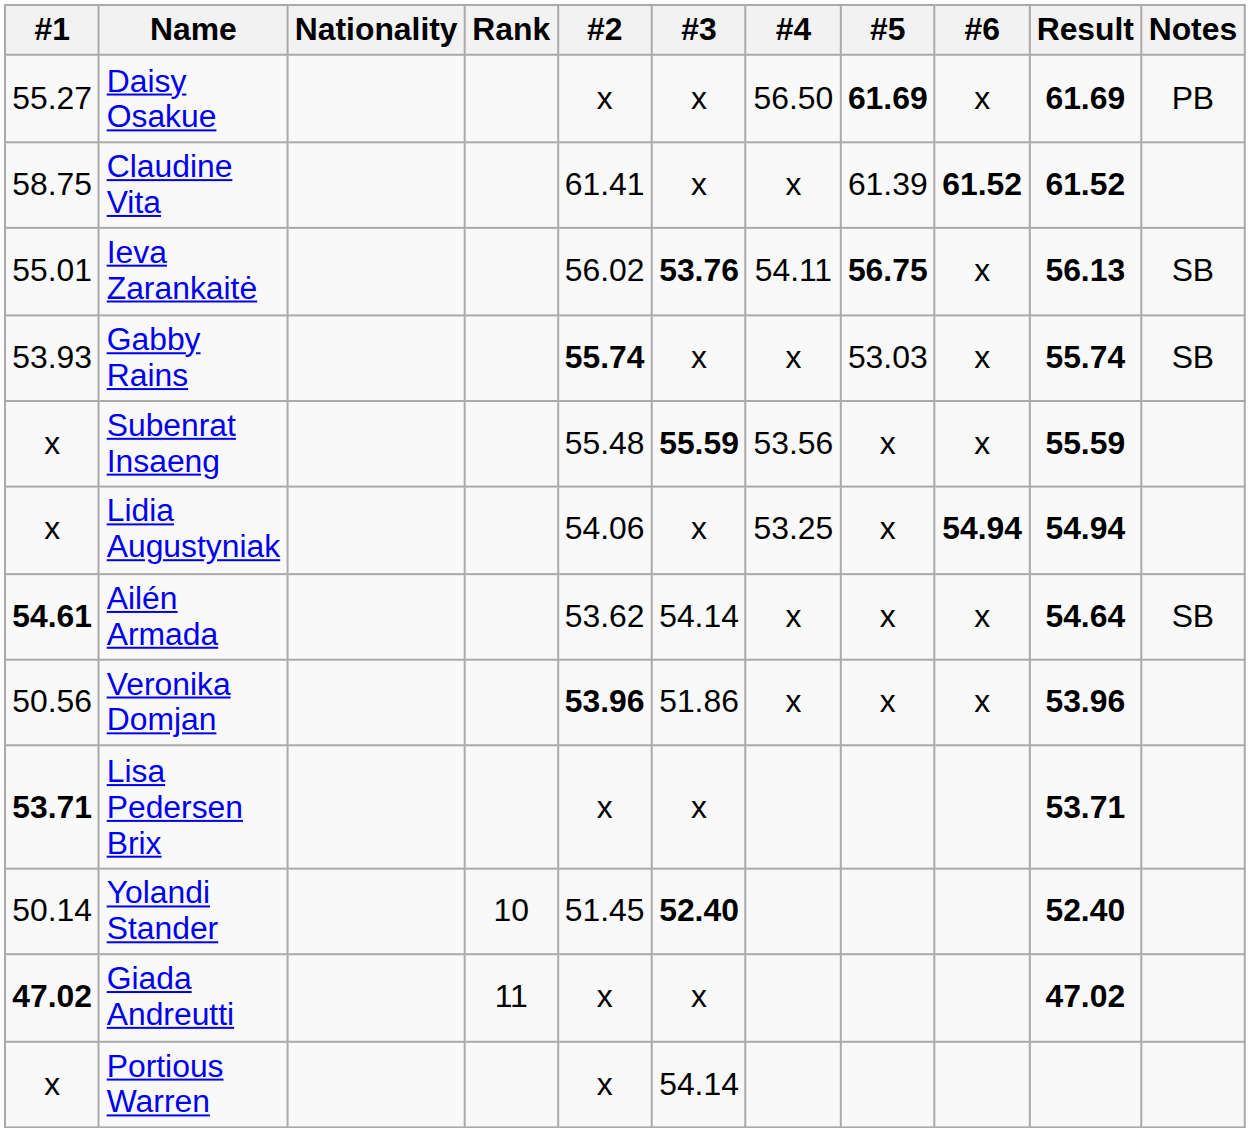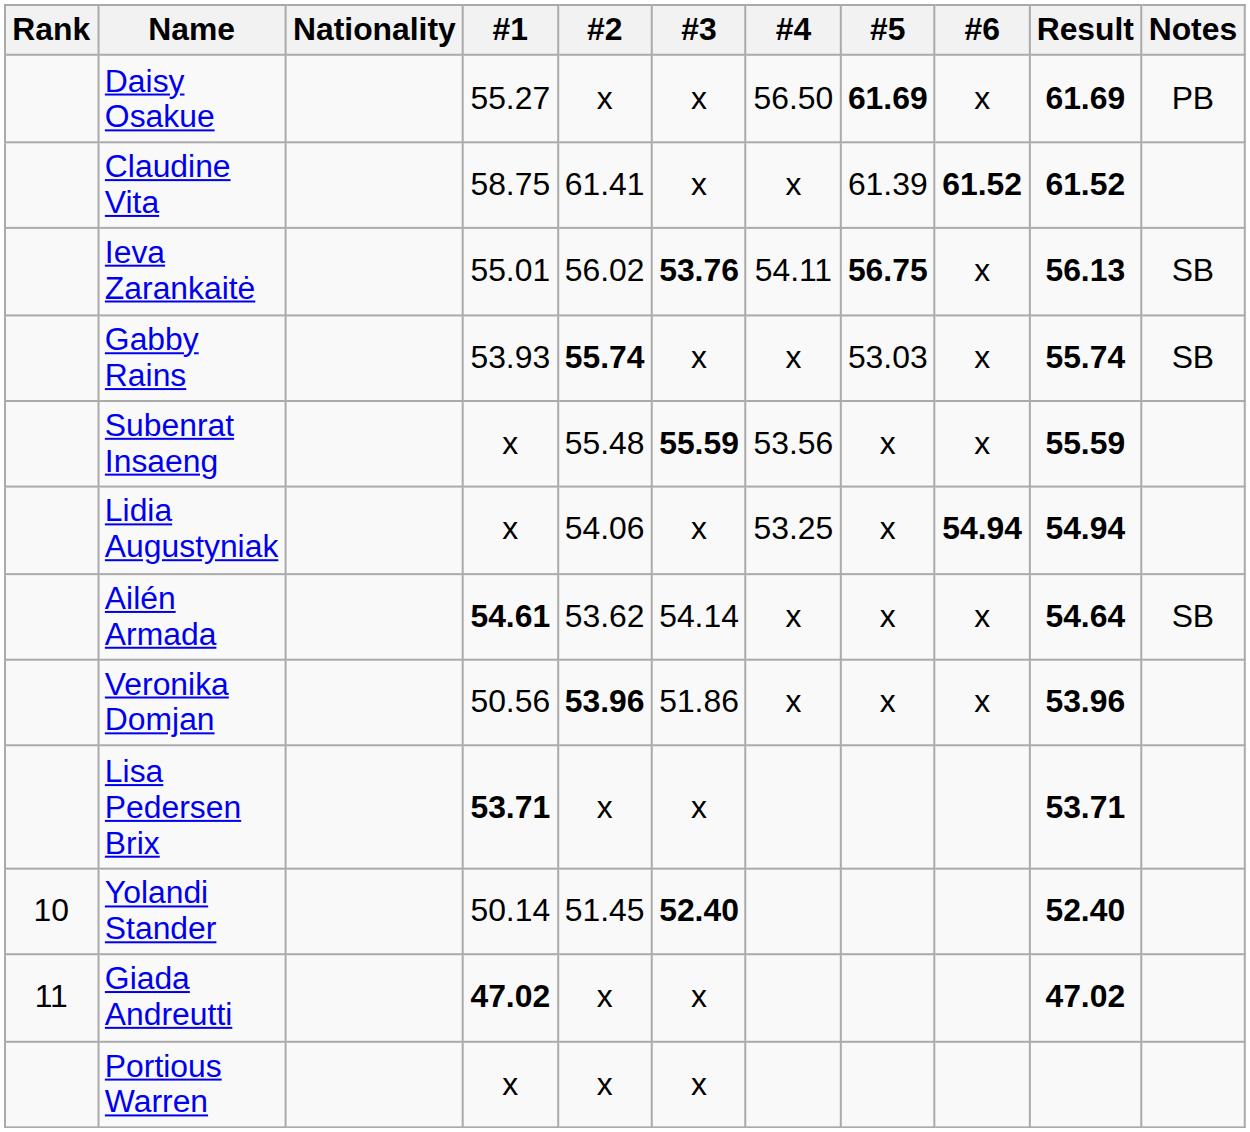columns swapped: Rank <-> #1
Portious Warren | #3: 54.14 -> x
